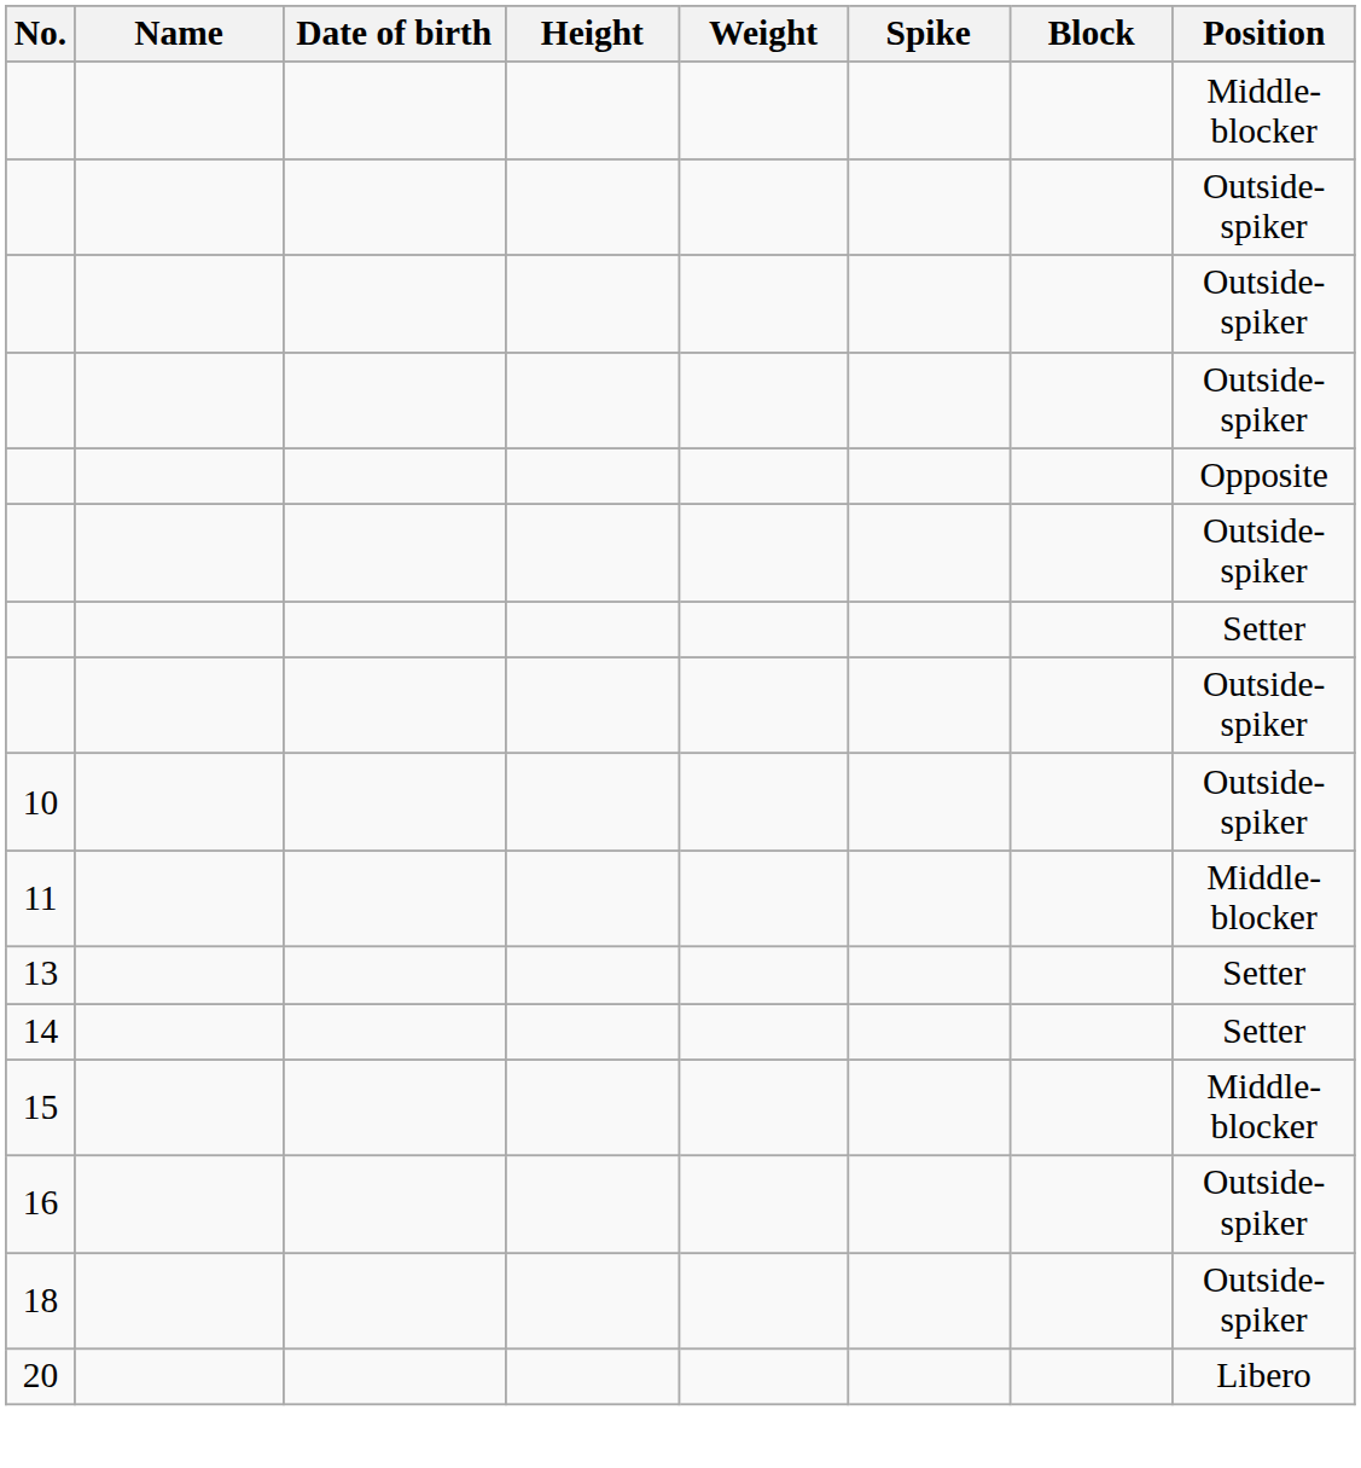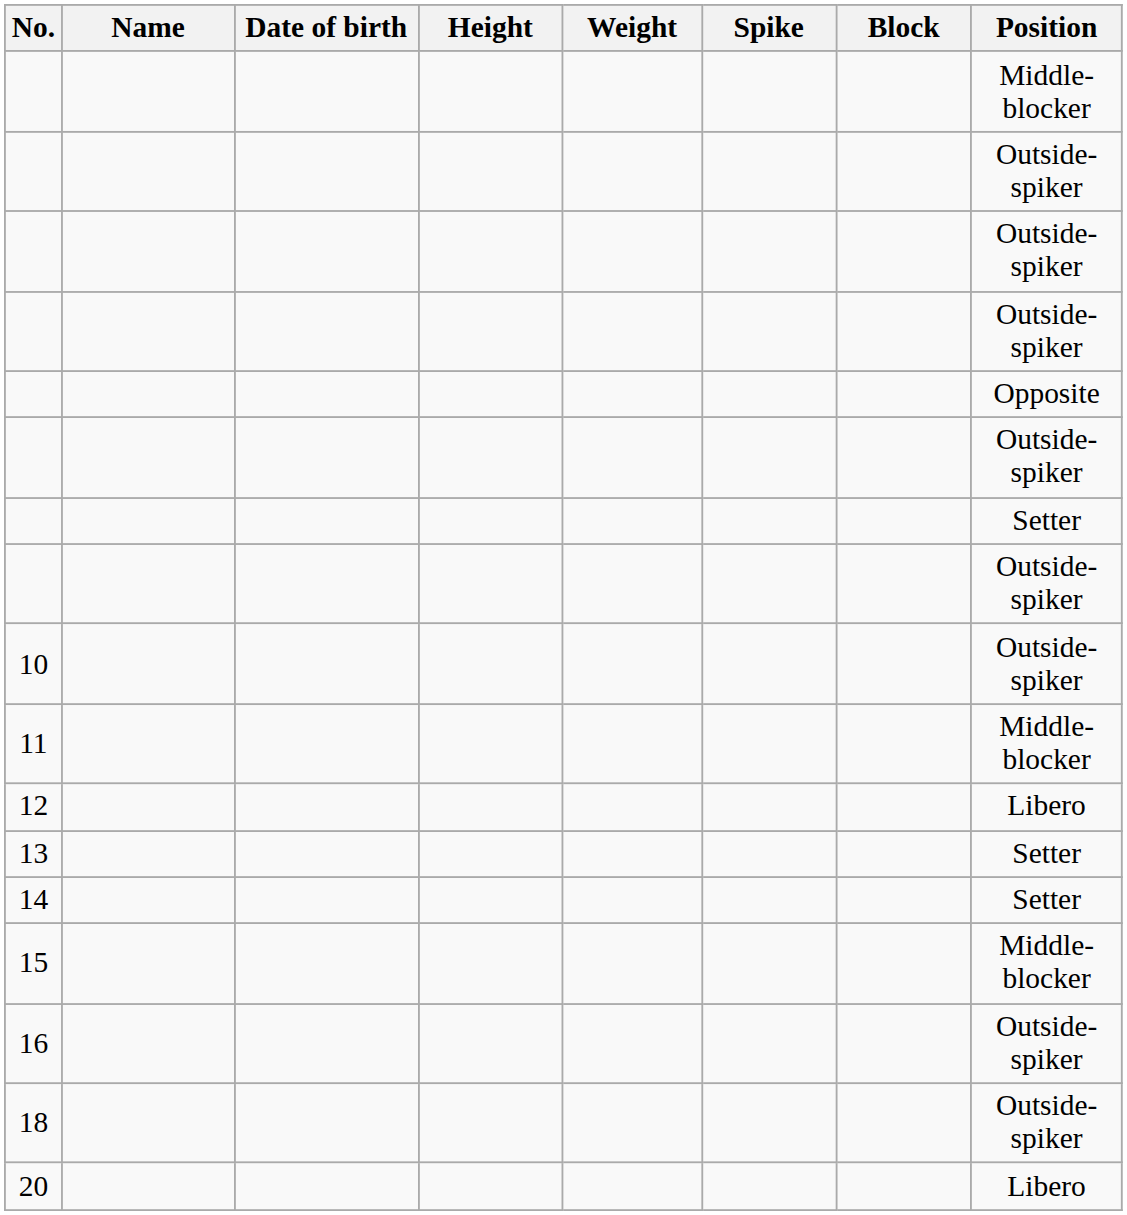+ row: 12 | Libero
